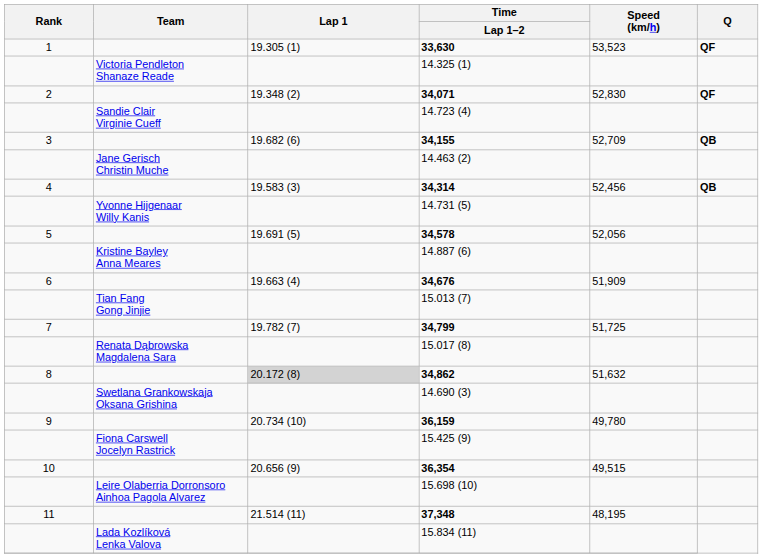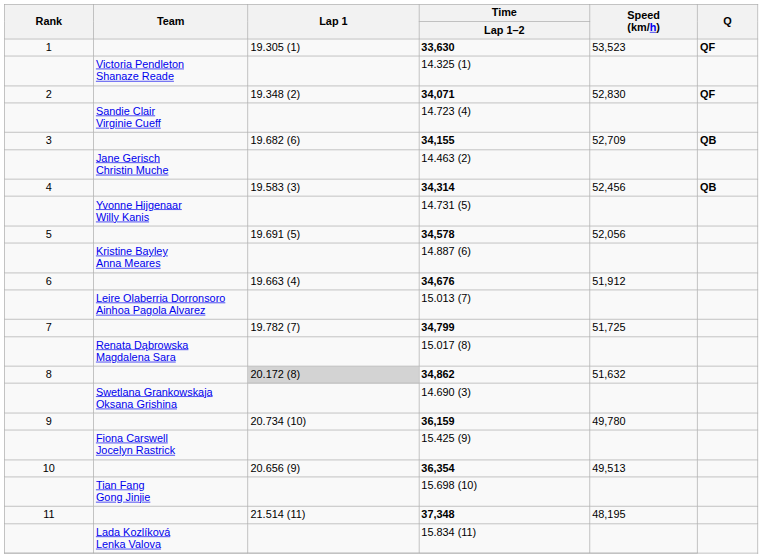34,676 | Speed (km/h): 51,909 -> 51,912
15.013 (7) | Team: Tian Fang Gong Jinjie -> Leire Olaberria Dorronsoro Ainhoa Pagola Alvarez
36,354 | Speed (km/h): 49,515 -> 49,513
15.698 (10) | Team: Leire Olaberria Dorronsoro Ainhoa Pagola Alvarez -> Tian Fang Gong Jinjie
